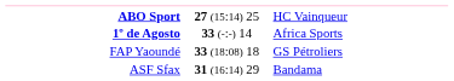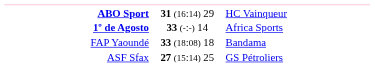ABO Sport | column 2: 27 (15:14) 25 -> 31 (16:14) 29
FAP Yaoundé | column 3: GS Pétroliers -> Bandama
ASF Sfax | column 2: 31 (16:14) 29 -> 27 (15:14) 25
ASF Sfax | column 3: Bandama -> GS Pétroliers
